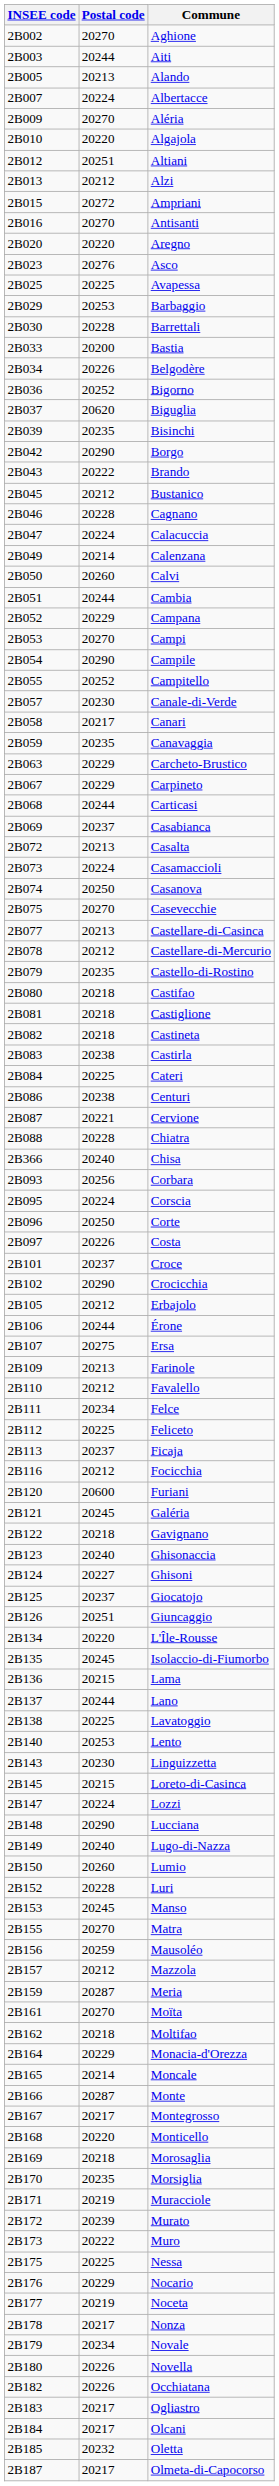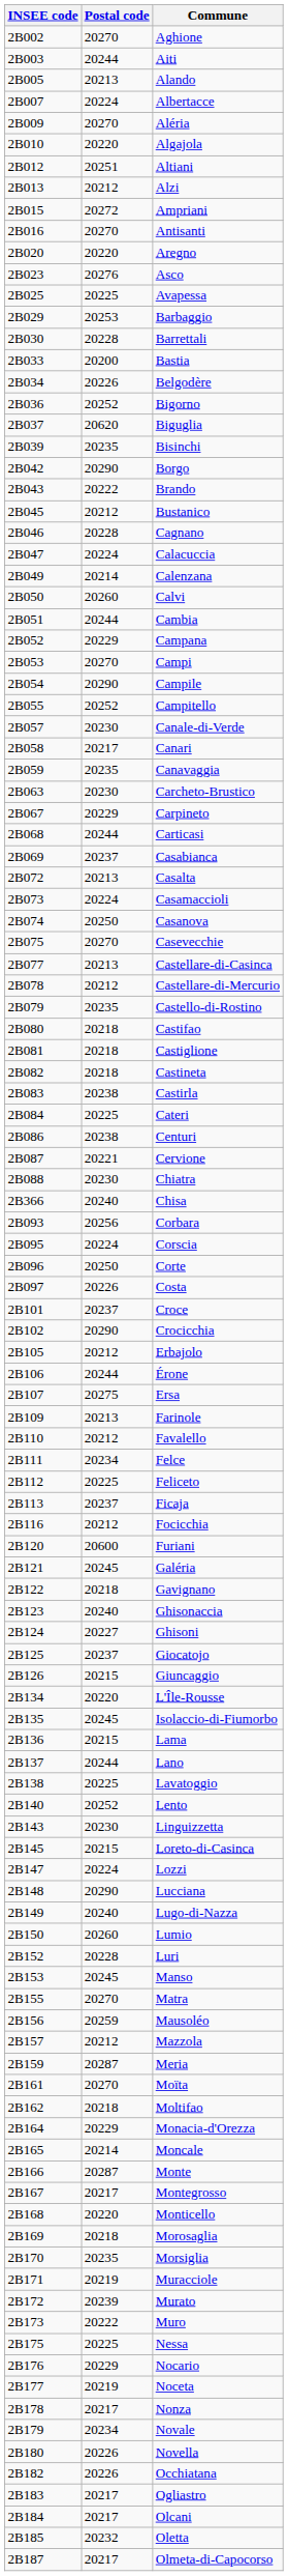Carcheto-Brustico | Postal code: 20229 -> 20230
Chiatra | Postal code: 20228 -> 20230
Giuncaggio | Postal code: 20251 -> 20215
Lento | Postal code: 20253 -> 20252
